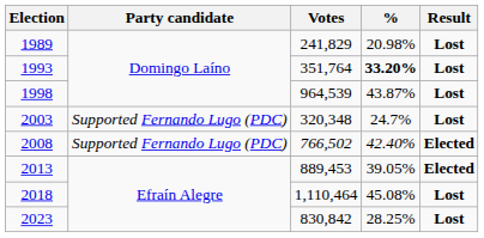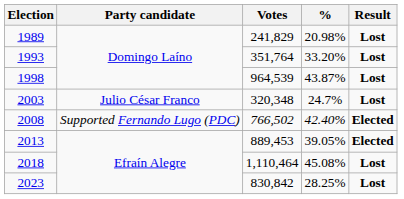1993 | %: bold -> normal
2003 | Party candidate: Supported Fernando Lugo (PDC) -> Julio César Franco
